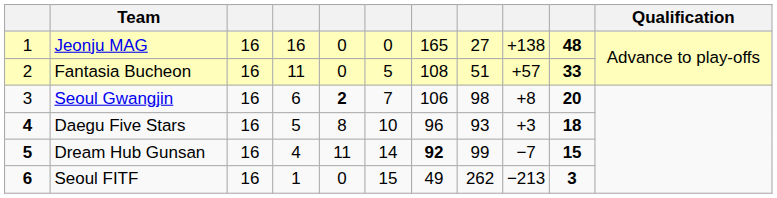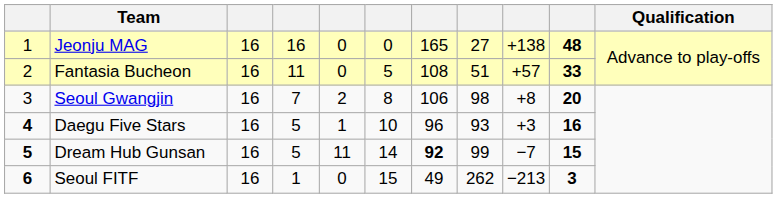Seoul Gwangjin | column 4: 6 -> 7
Seoul Gwangjin | column 5: bold -> normal
Seoul Gwangjin | column 6: 7 -> 8
Daegu Five Stars | column 5: 8 -> 1
Daegu Five Stars | column 10: 18 -> 16
Dream Hub Gunsan | column 4: 4 -> 5
